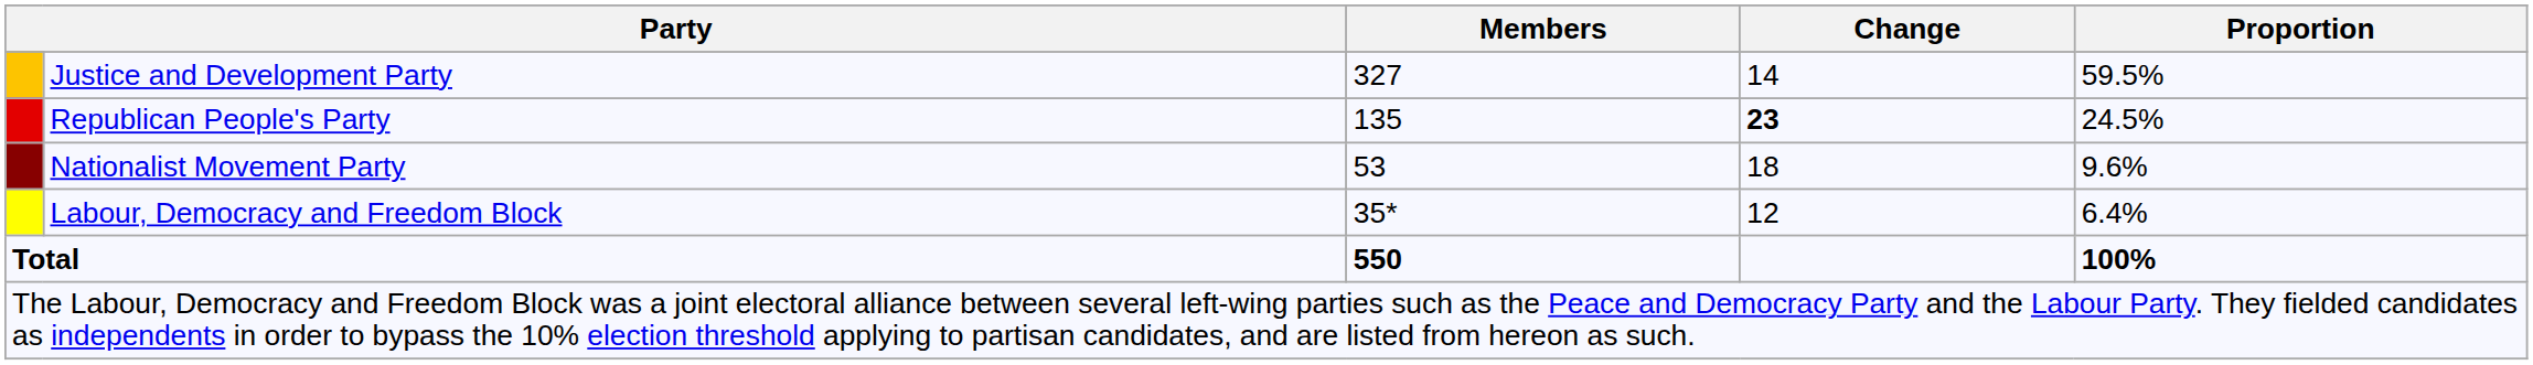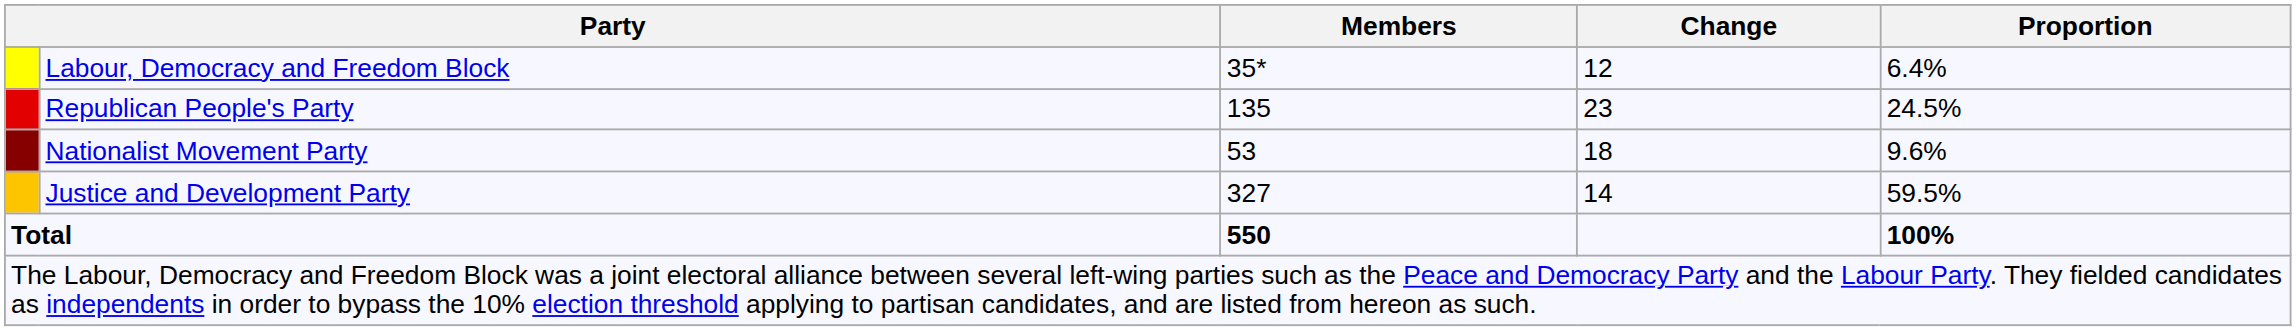rows swapped: Justice and Development Party <-> Labour, Democracy and Freedom Block
Republican People's Party | Change: bold -> normal
